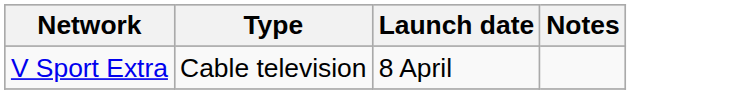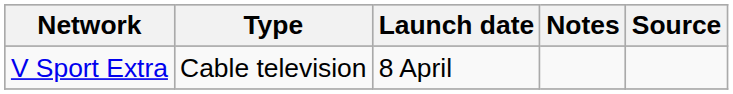+ column: Source
